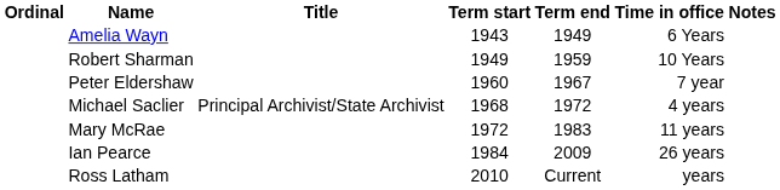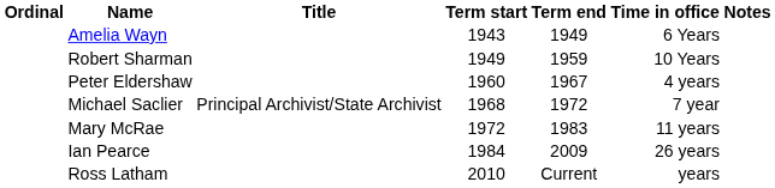Peter Eldershaw | Time in office: 7 year -> 4 years
Michael Saclier | Time in office: 4 years -> 7 year
